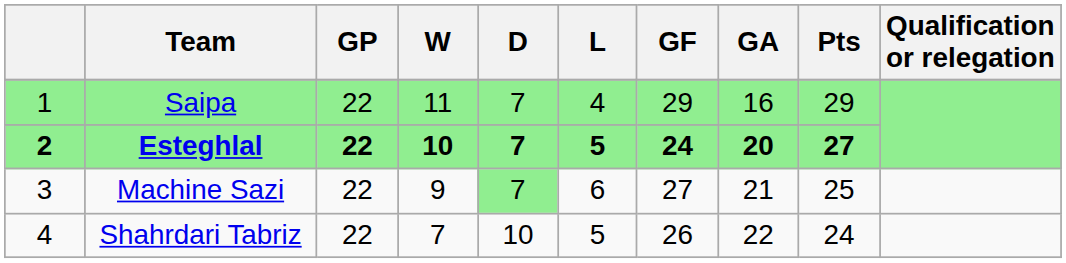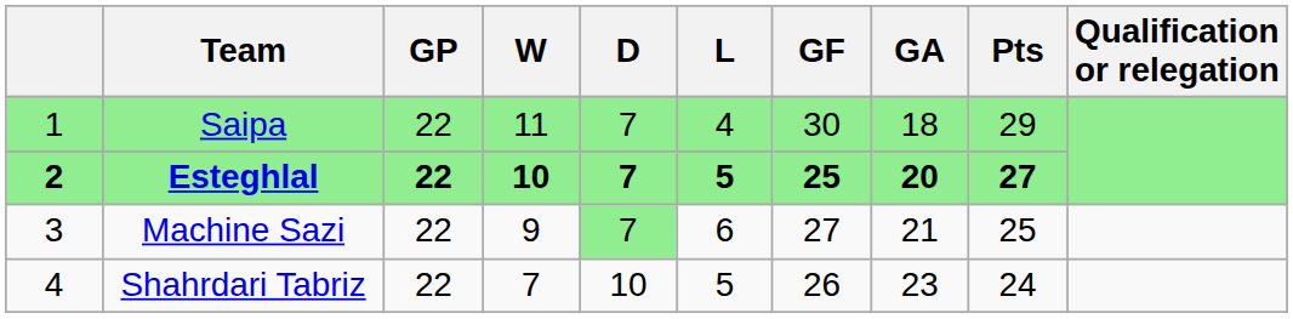Saipa | GF: 29 -> 30
Saipa | GA: 16 -> 18
Esteghlal | GF: 24 -> 25
Shahrdari Tabriz | GA: 22 -> 23
